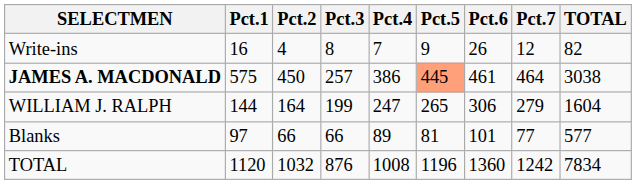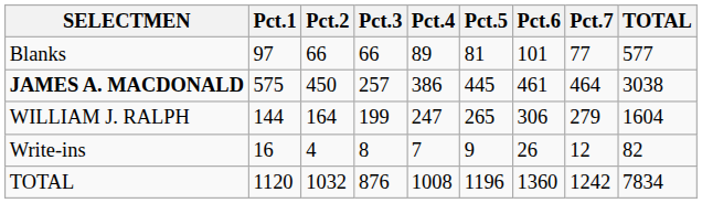rows swapped: Blanks <-> Write-ins
JAMES A. MACDONALD | Pct.5: lightsalmon background -> no background
